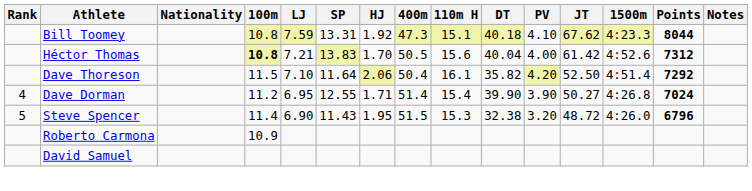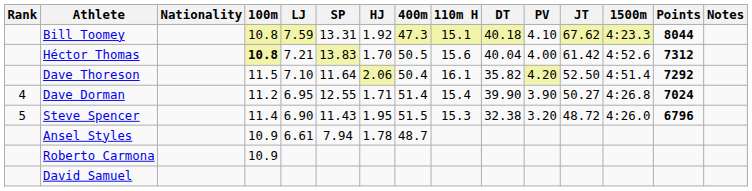+ row: Ansel Styles | 10.9 | 6.61 | 7.94 | 1.78 | 48.7
